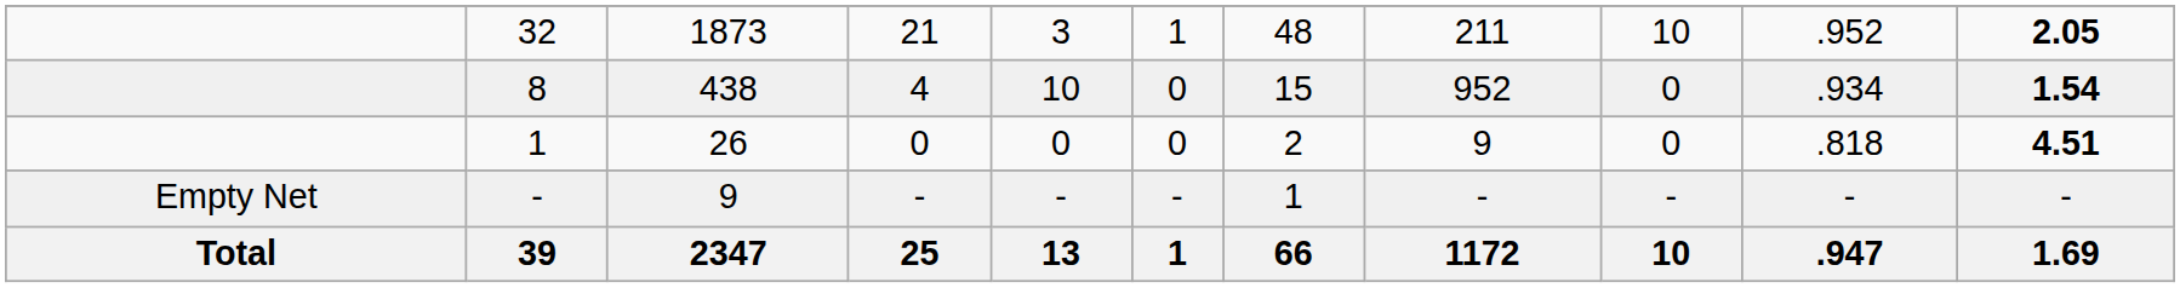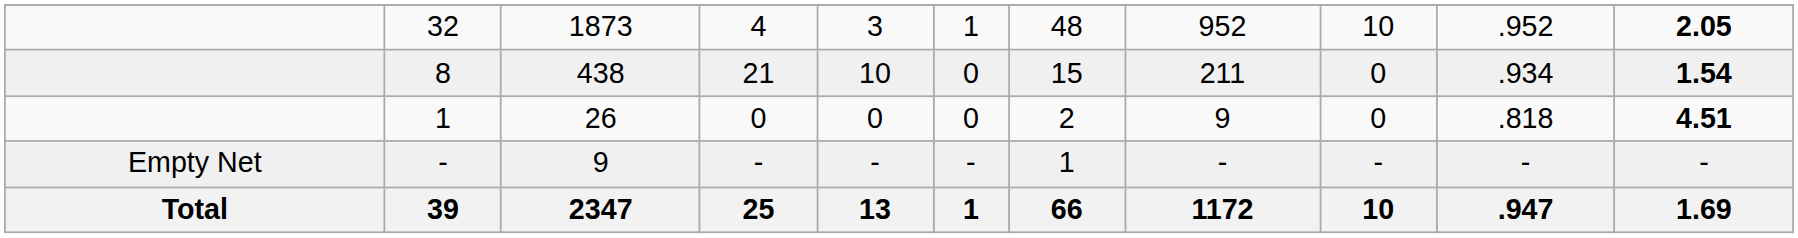32 | column 4: 21 -> 4
32 | column 8: 211 -> 952
8 | column 4: 4 -> 21
8 | column 8: 952 -> 211
